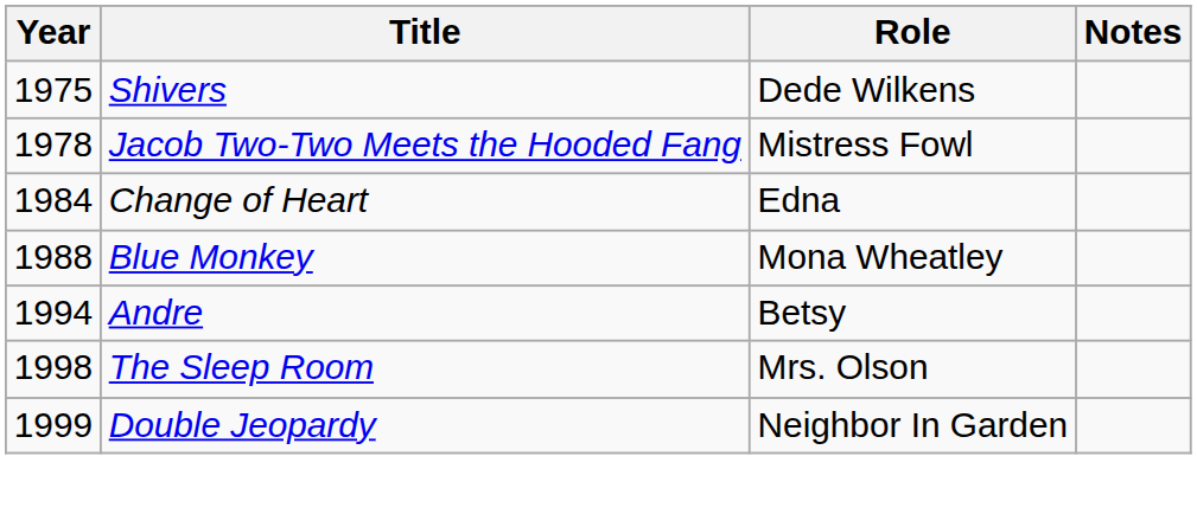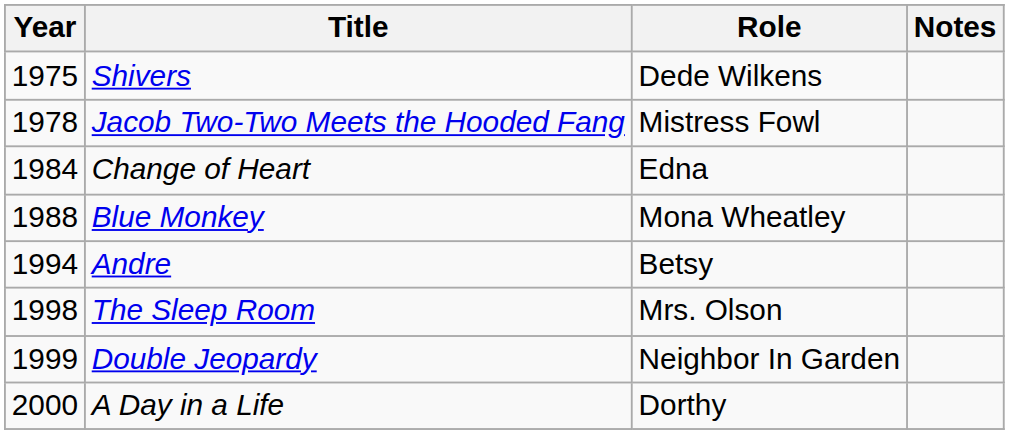+ row: 2000 | A Day in a Life | Dorthy
